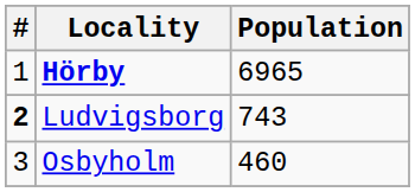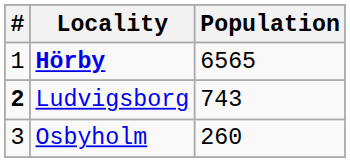Hörby | Population: 6965 -> 6565
Osbyholm | Population: 460 -> 260
